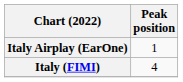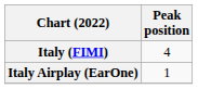rows swapped: Italy (FIMI) <-> Italy Airplay (EarOne)
